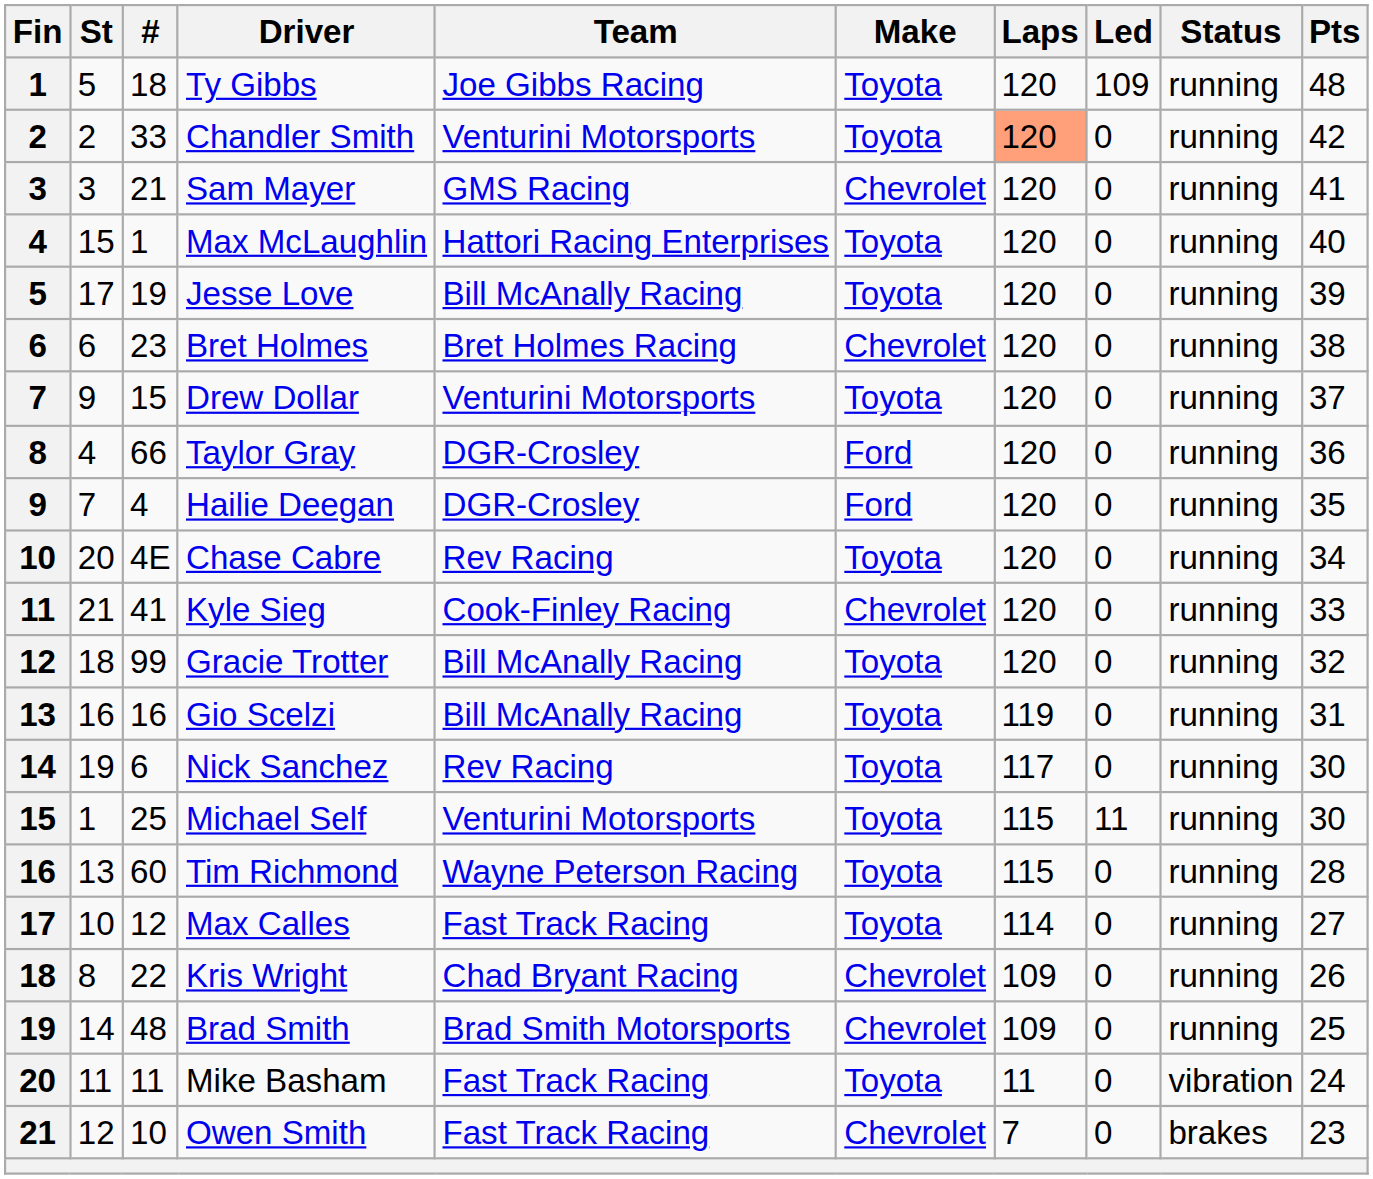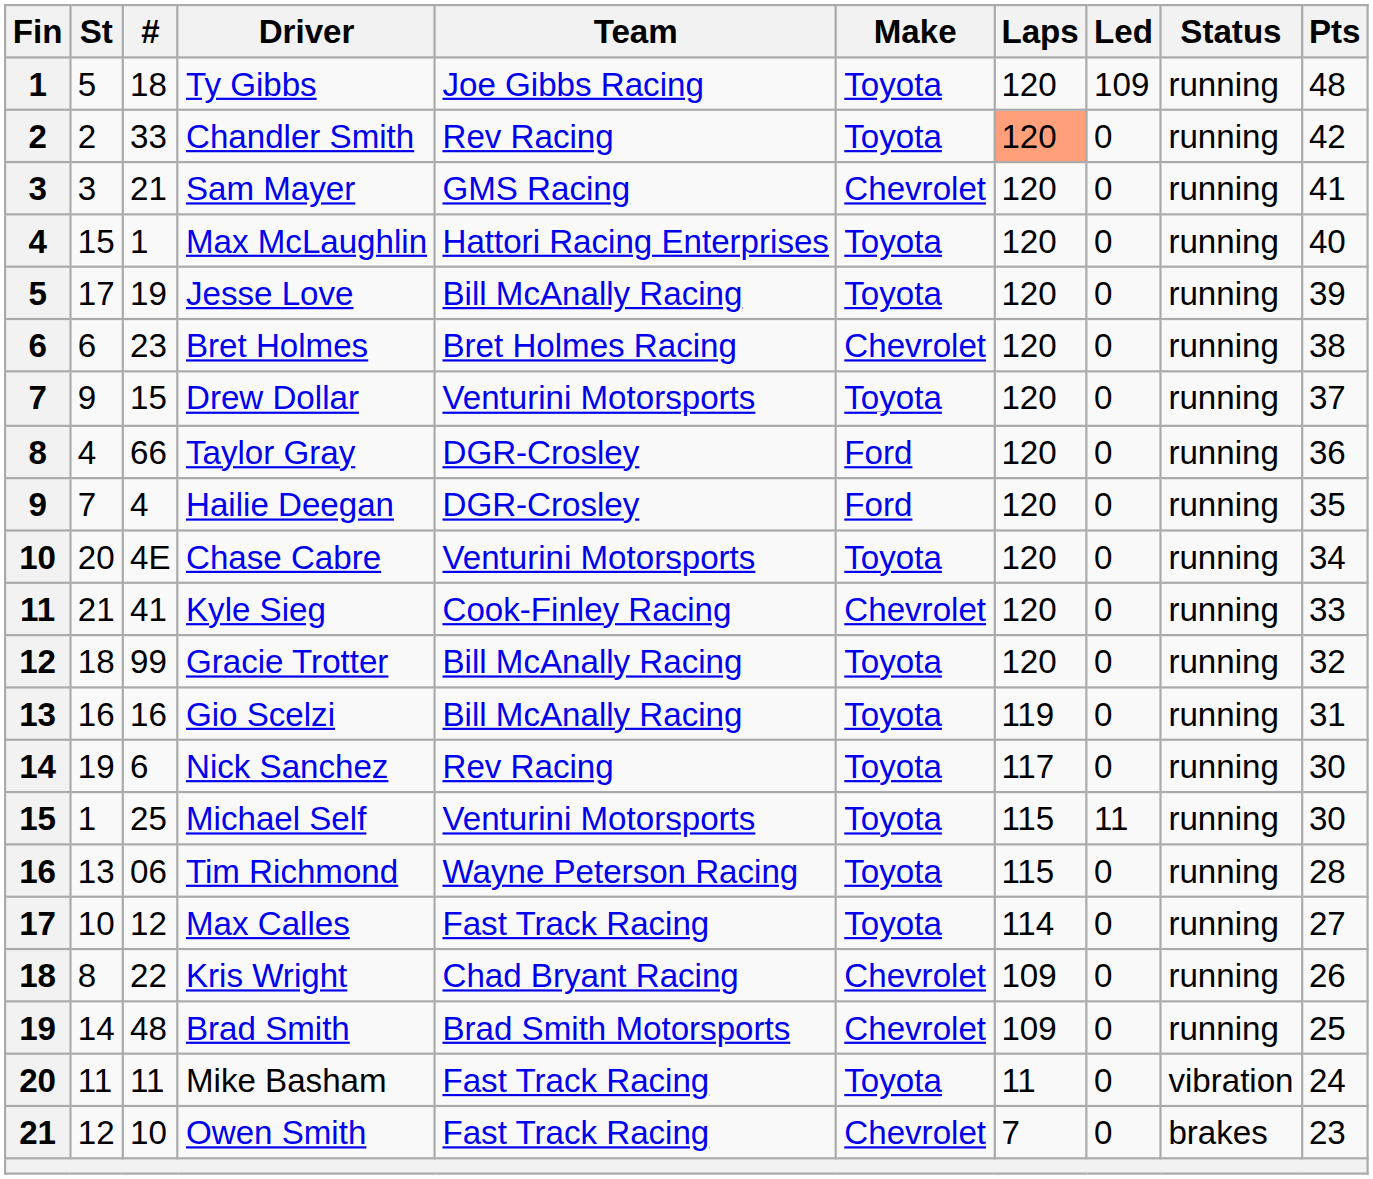Chandler Smith | Team: Venturini Motorsports -> Rev Racing
Chase Cabre | Team: Rev Racing -> Venturini Motorsports
Tim Richmond | #: 60 -> 06
